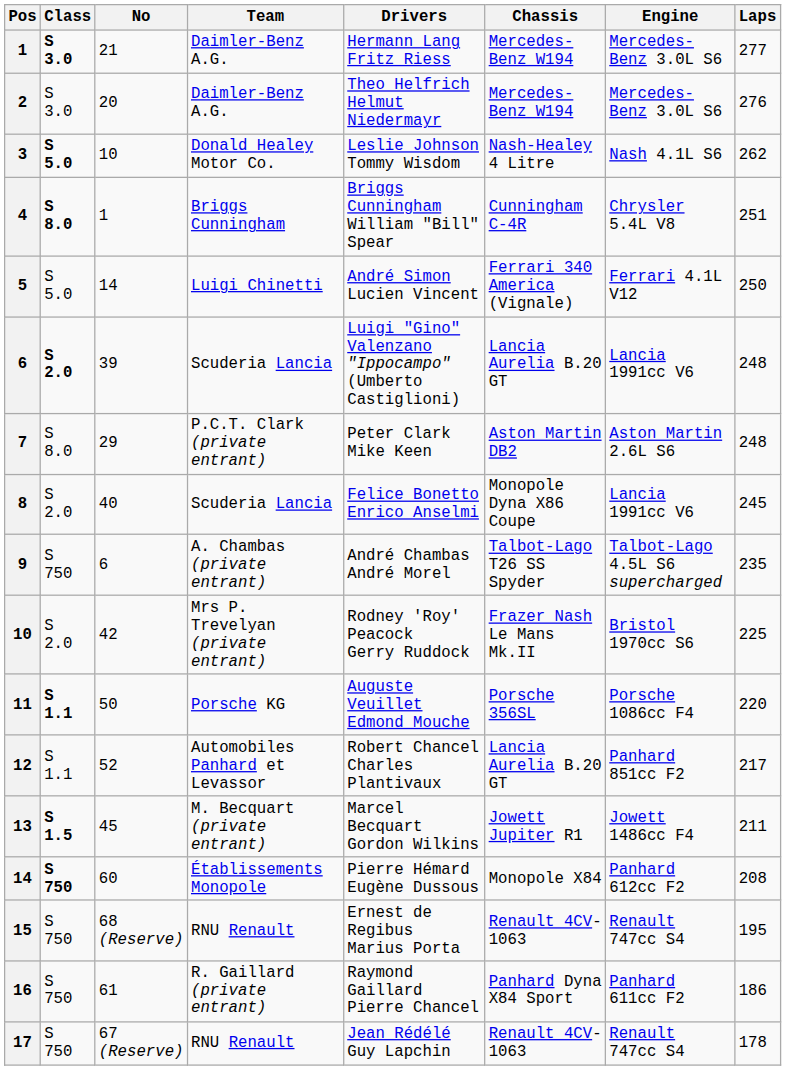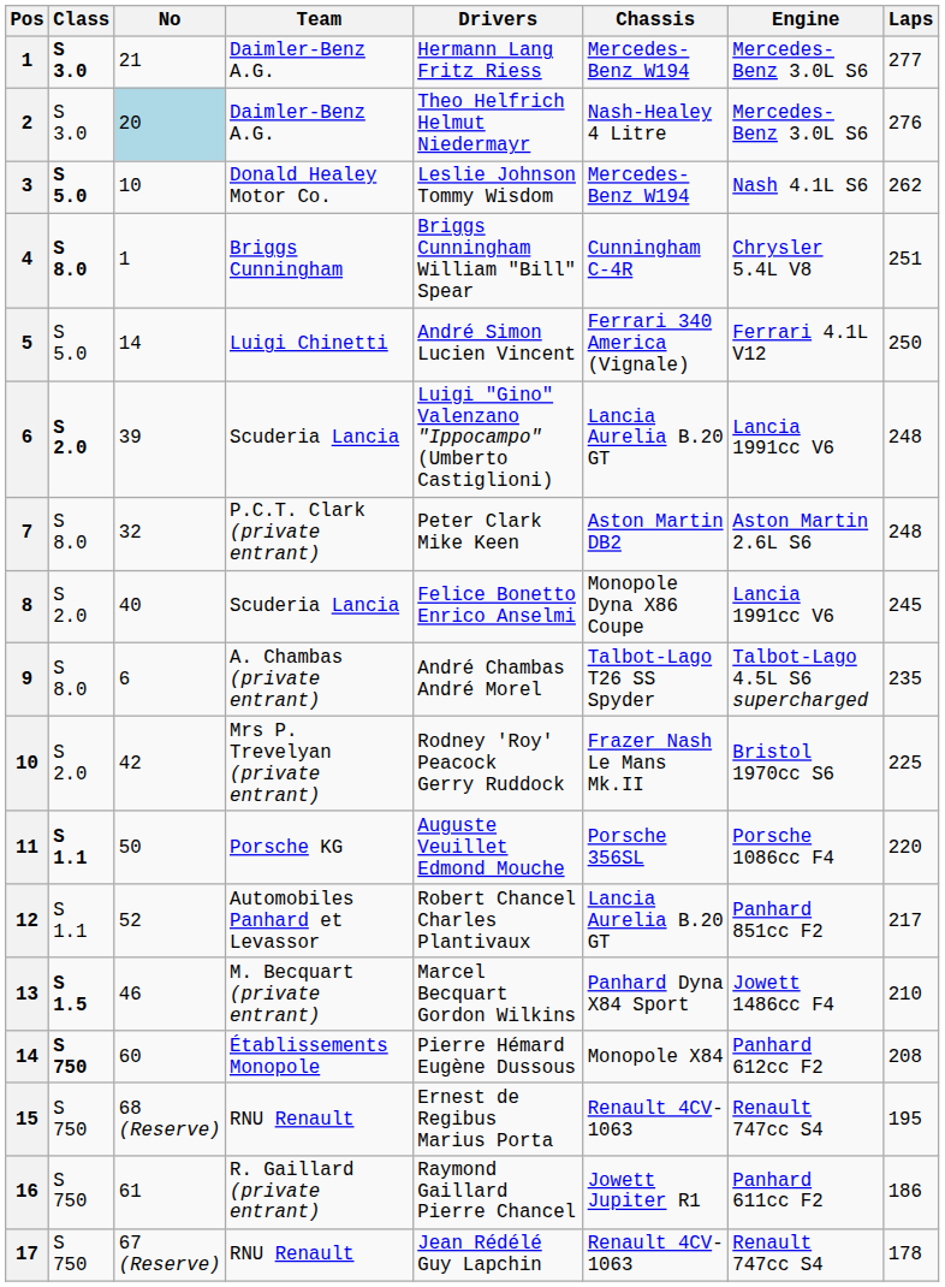2 | No: no background -> lightblue background
2 | Chassis: Mercedes-Benz W194 -> Nash-Healey 4 Litre
3 | Chassis: Nash-Healey 4 Litre -> Mercedes-Benz W194
7 | No: 29 -> 32
9 | Class: S 750 -> S 8.0
13 | No: 45 -> 46
13 | Chassis: Jowett Jupiter R1 -> Panhard Dyna X84 Sport
13 | Laps: 211 -> 210
16 | Chassis: Panhard Dyna X84 Sport -> Jowett Jupiter R1
